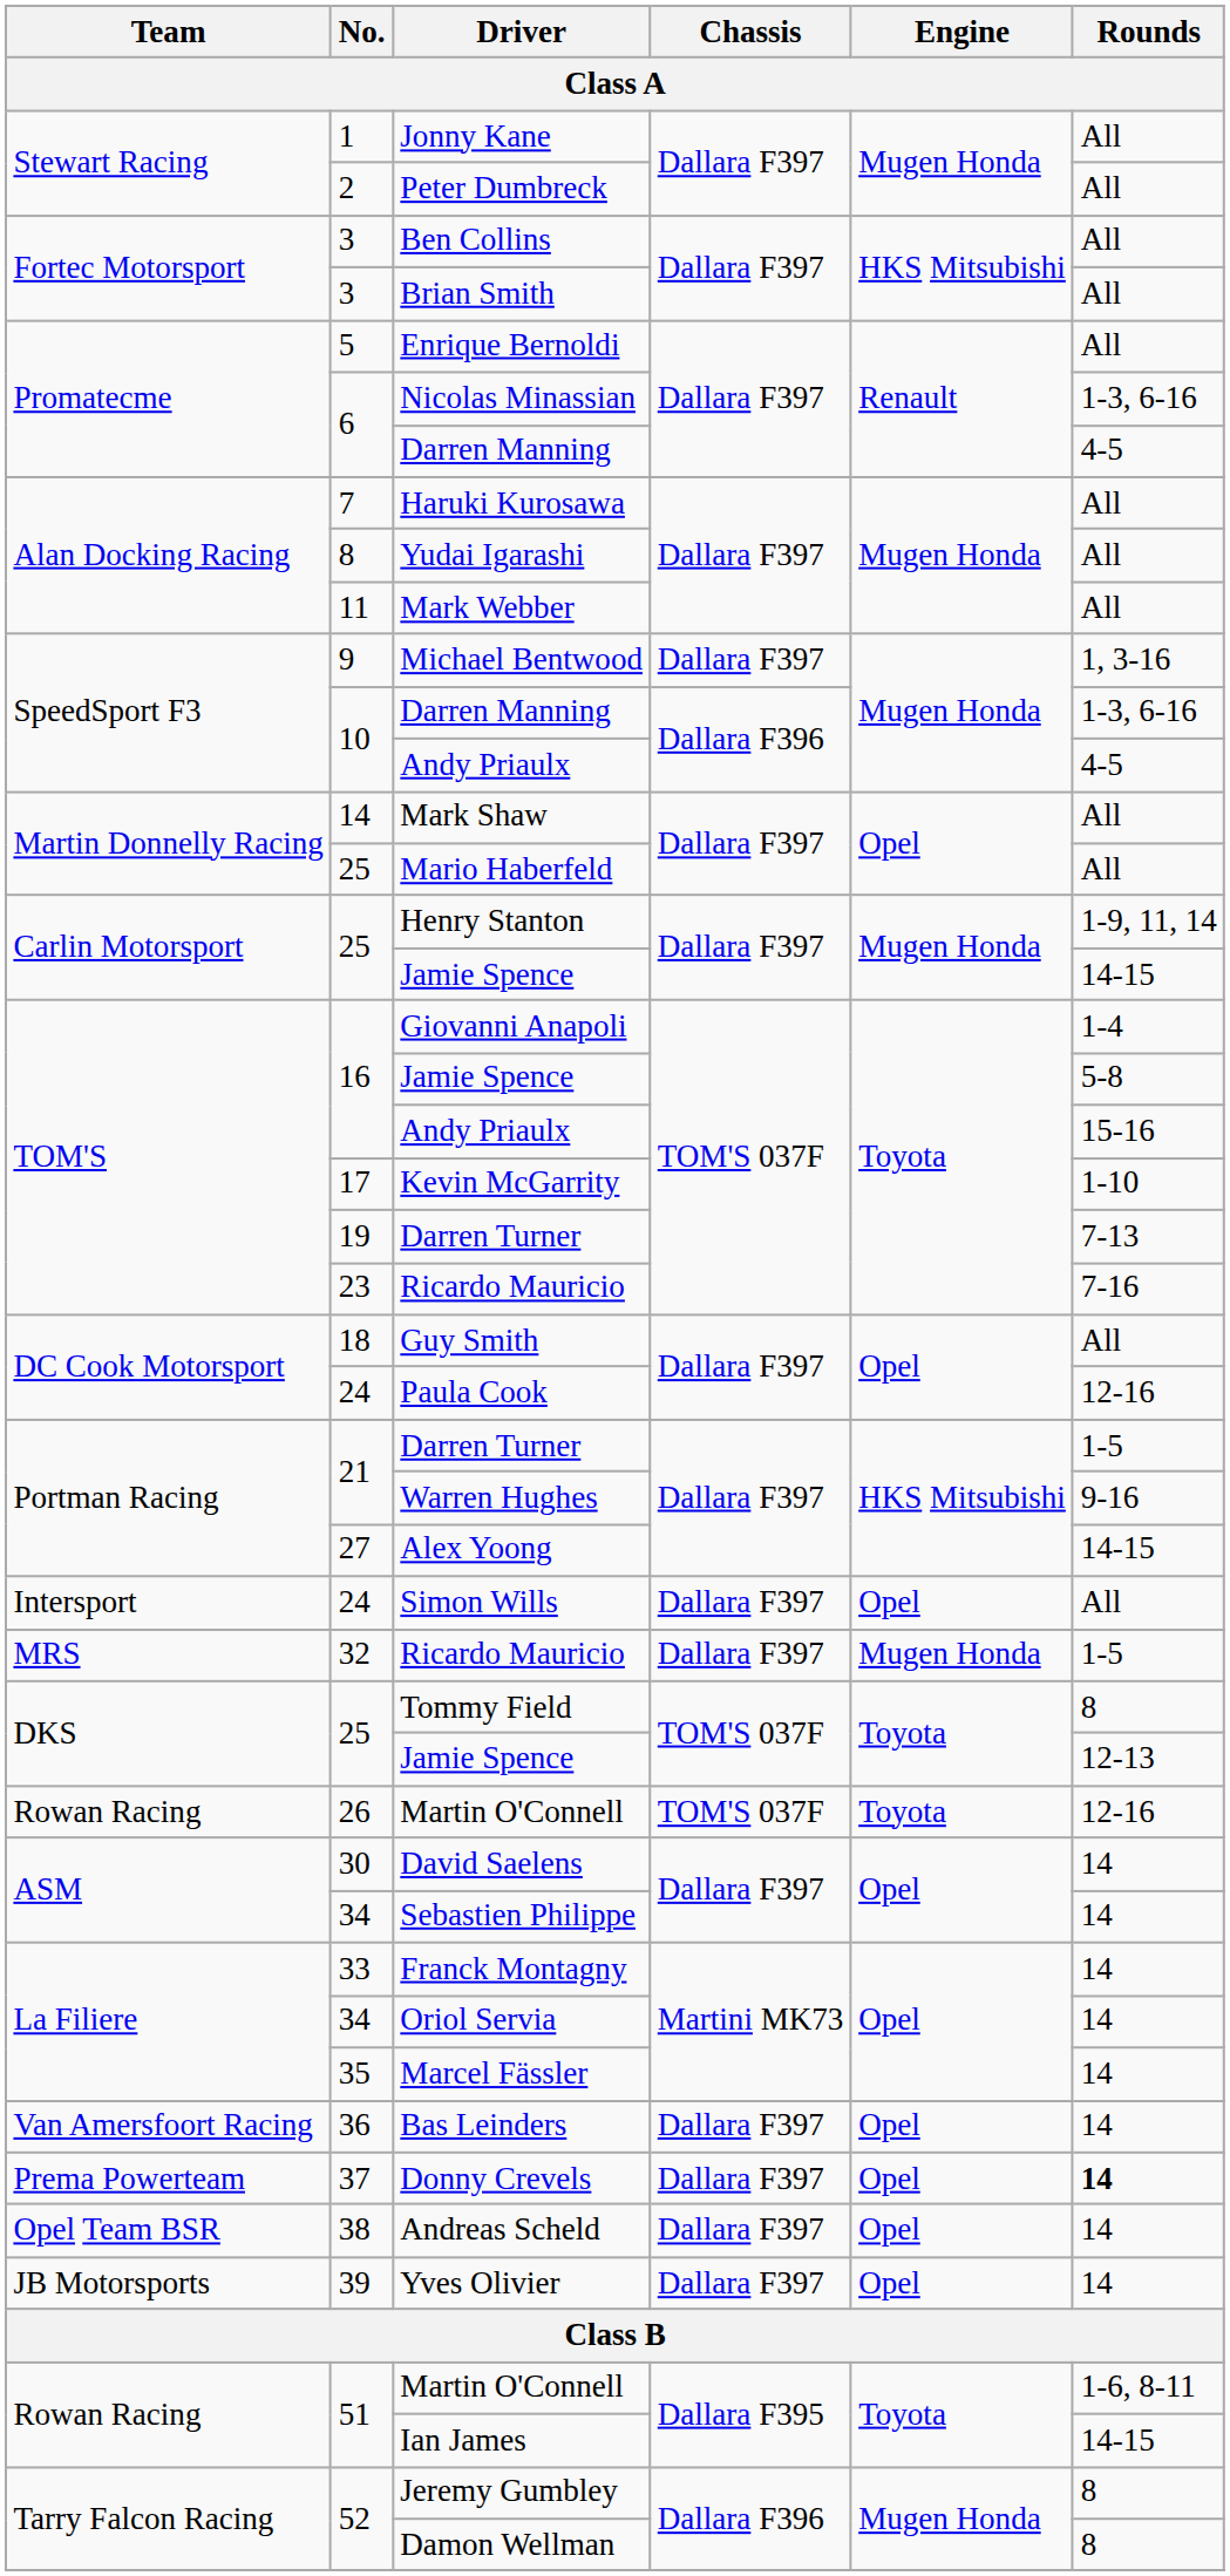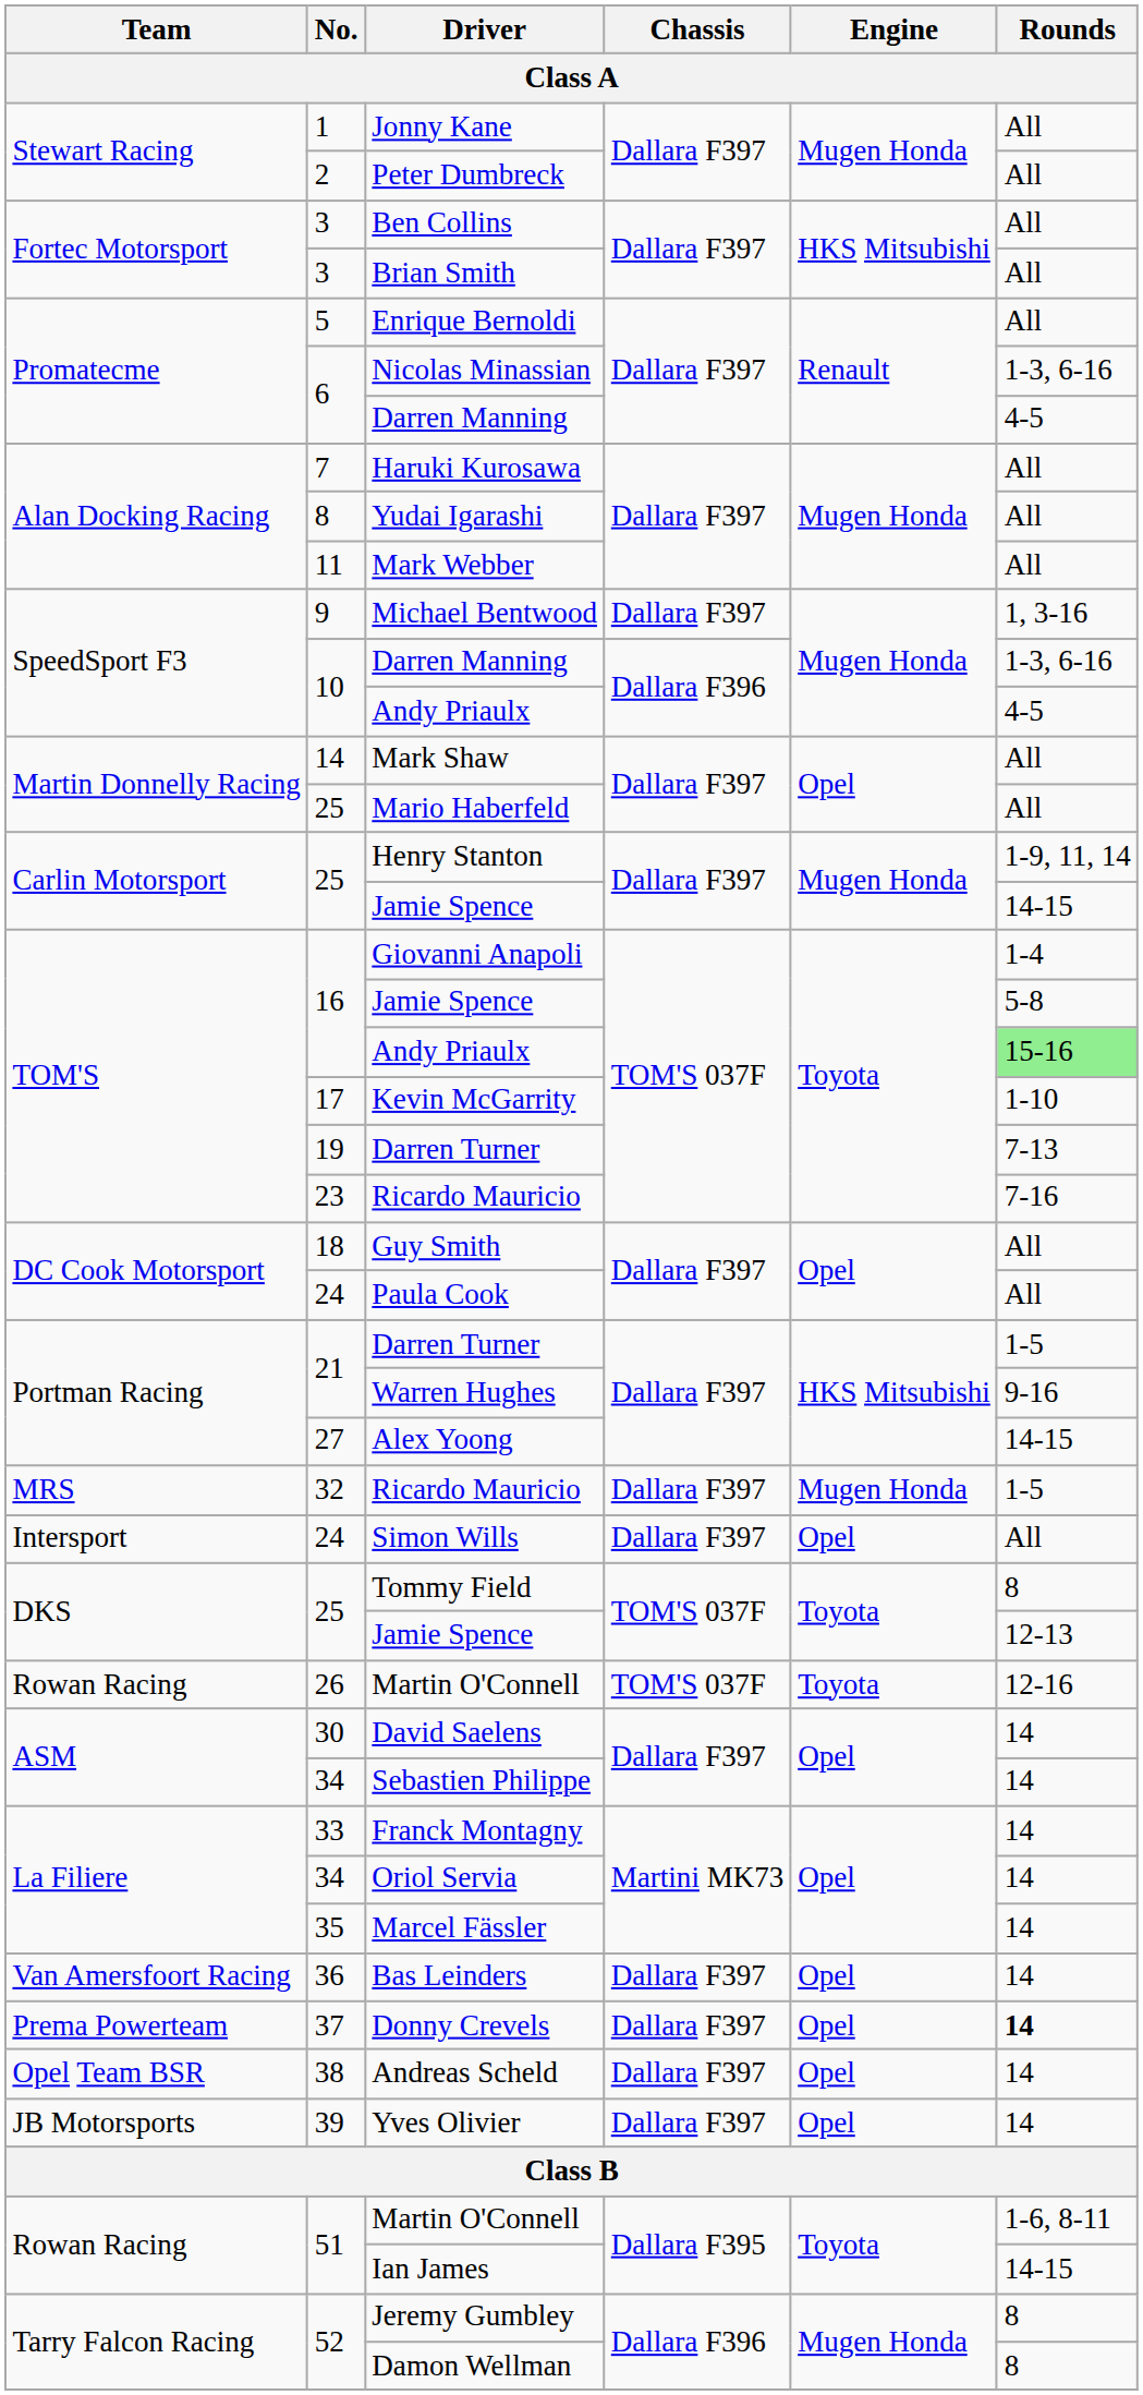TOM'S / Andy Priaulx | Rounds: no background -> lightgreen background
Paula Cook | Rounds: 12-16 -> All
rows swapped: MRS / Ricardo Mauricio <-> Simon Wills
